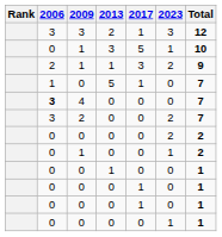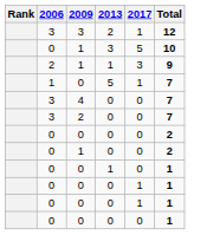- column: 2023 | 3 | 1 | 2 | 0 | 0 | 2 | 2 | 1 | 0 | 0 | 0 | 1
4 | 2006: bold -> normal
